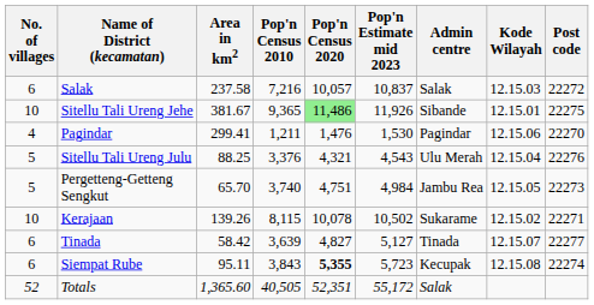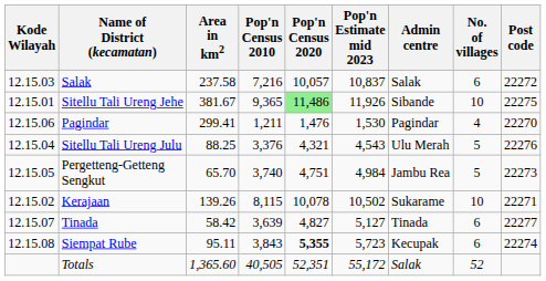columns swapped: Kode Wilayah <-> No. of villages
